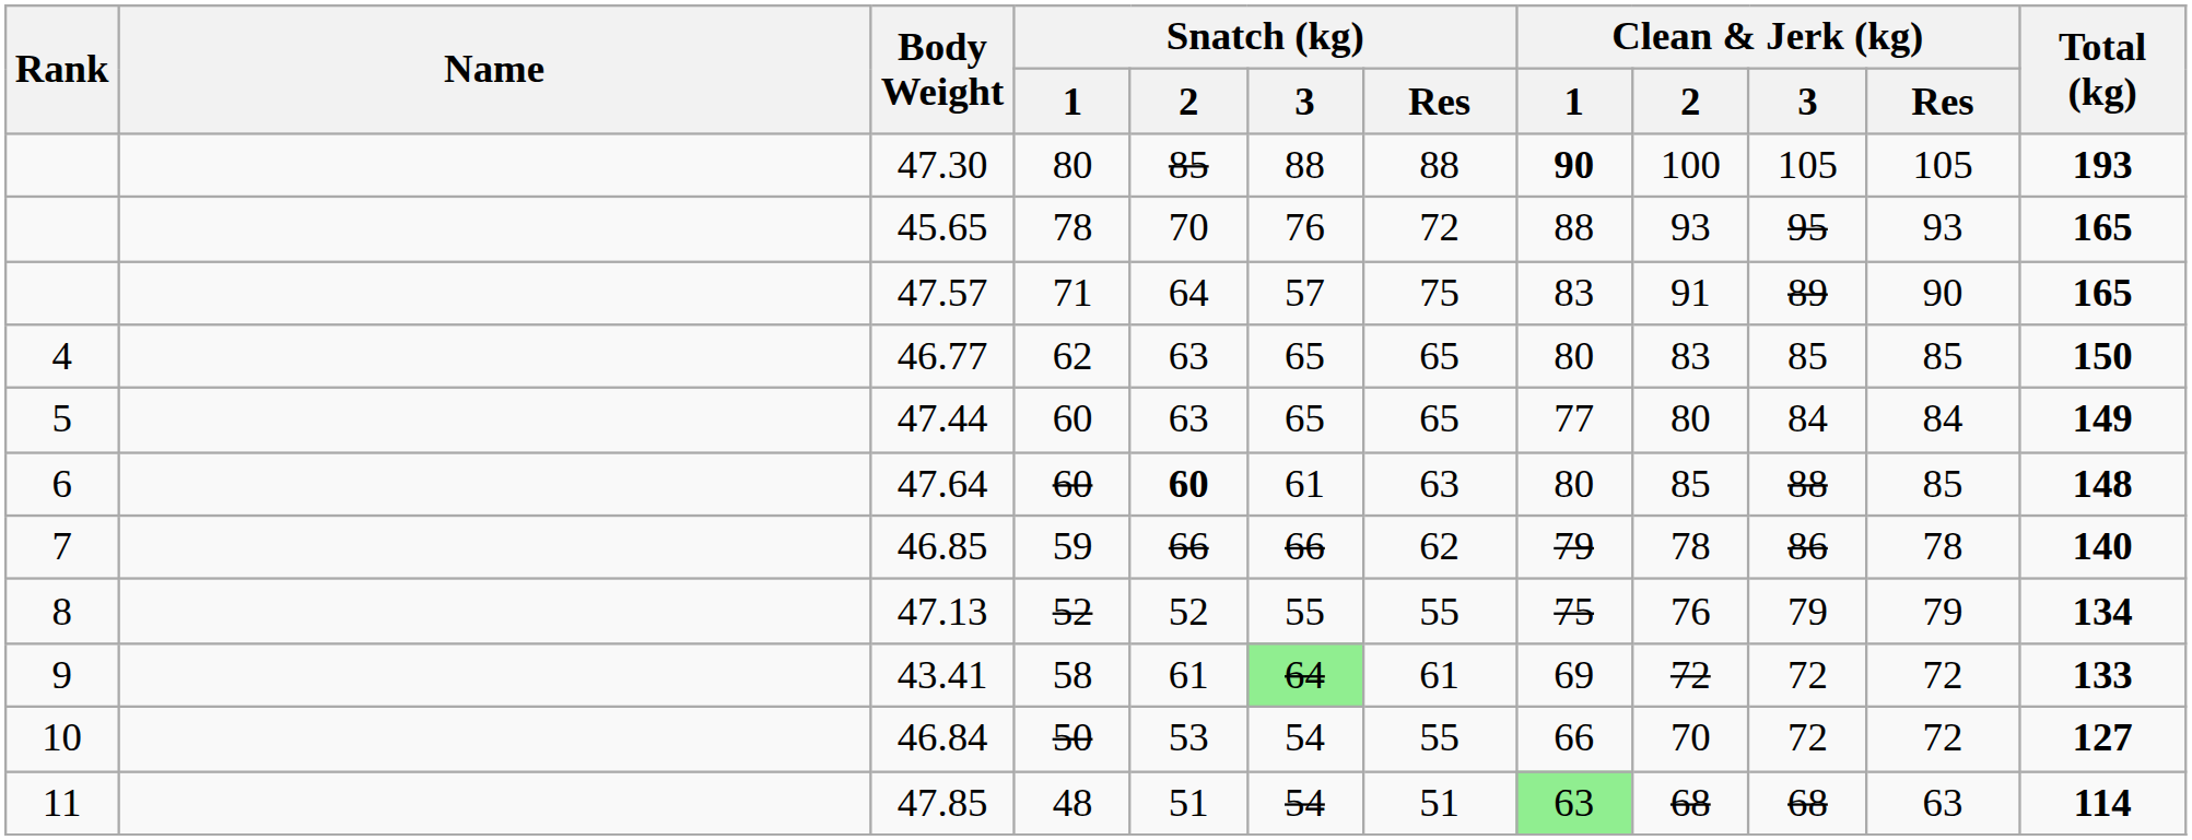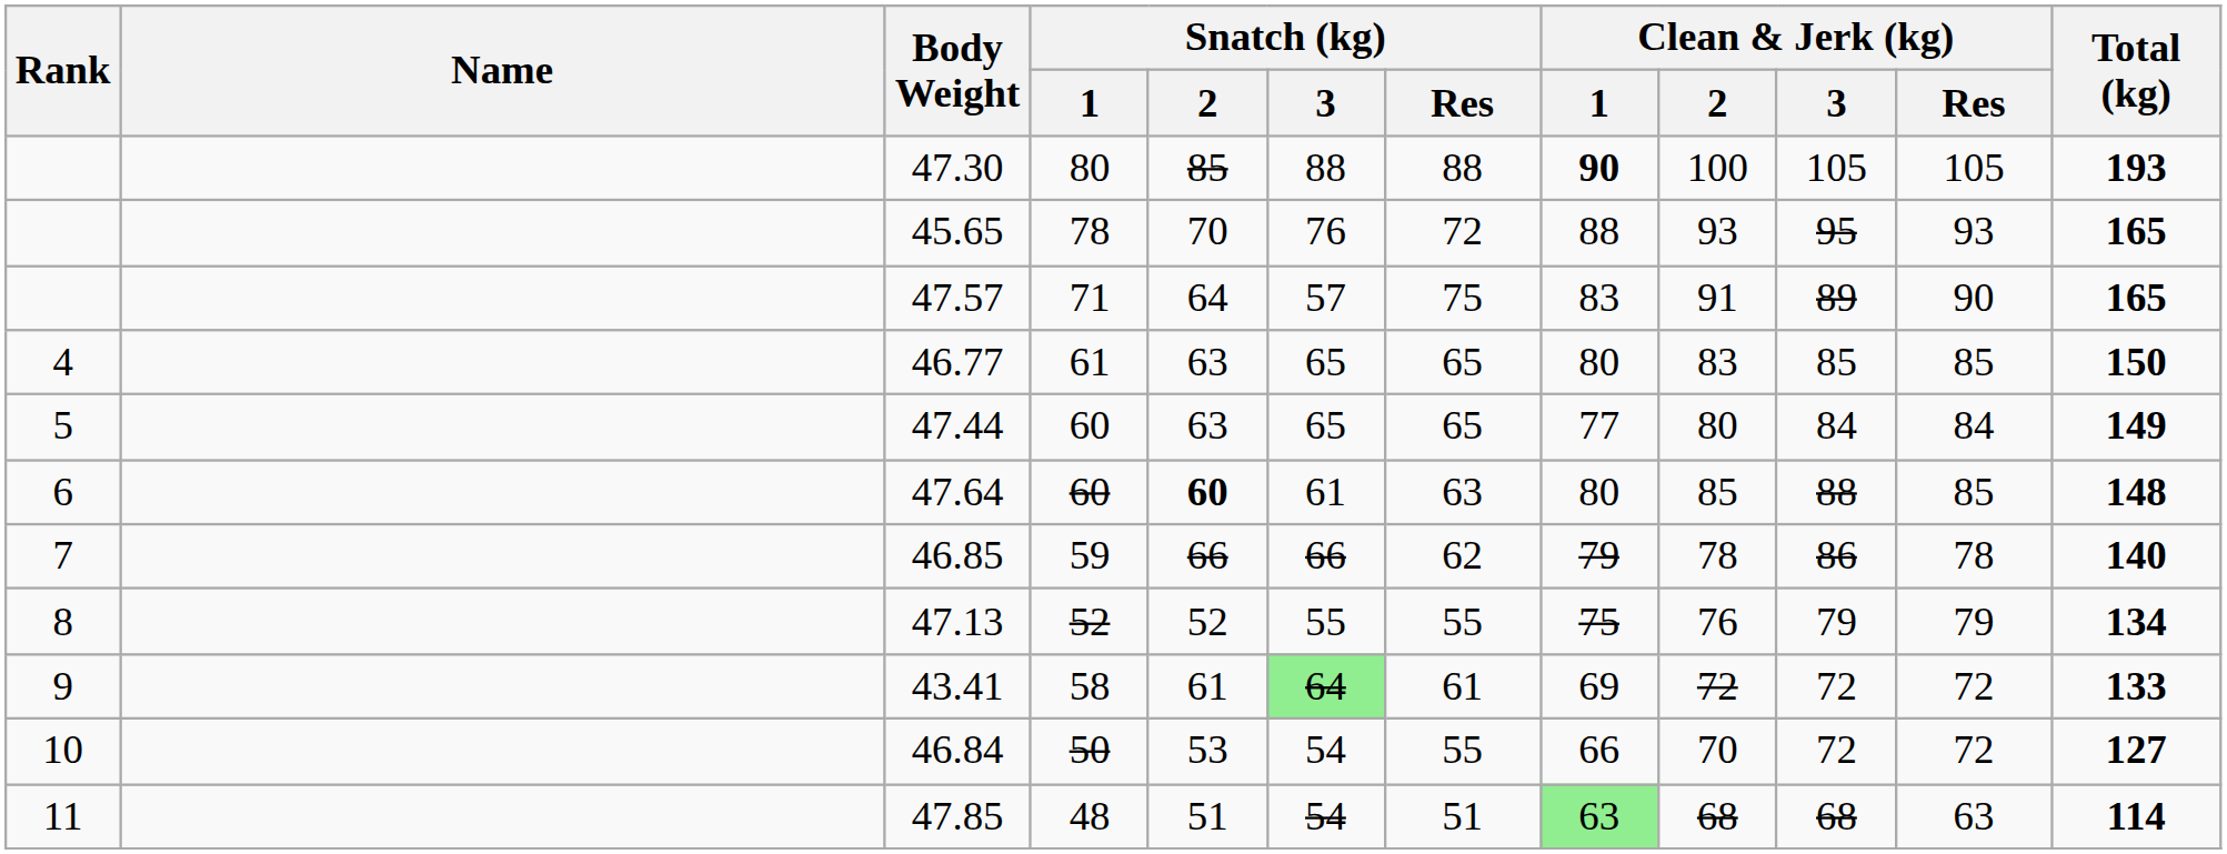46.77 | Snatch (kg) / 1: 62 -> 61
